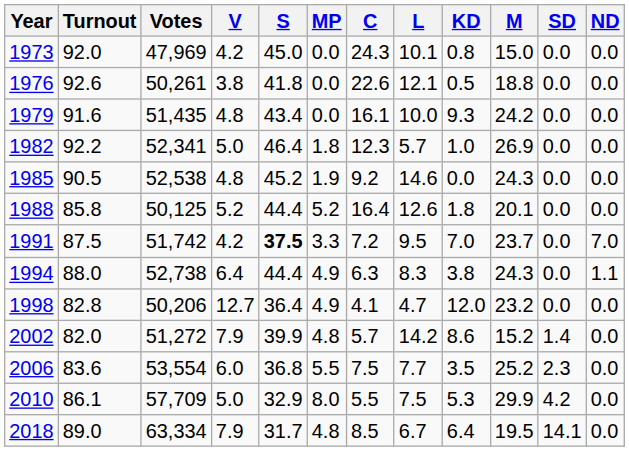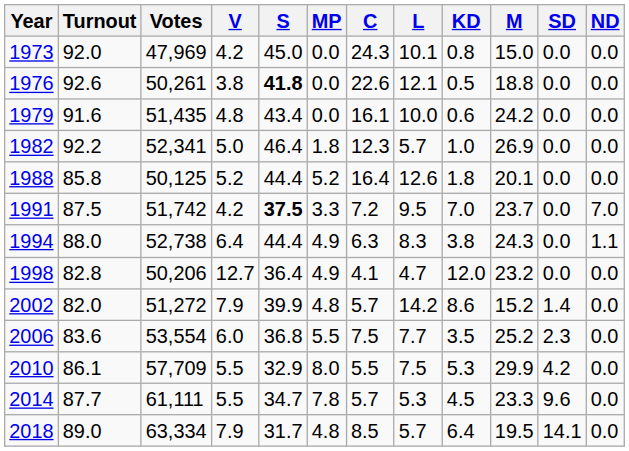1976 | S: normal -> bold
1979 | KD: 9.3 -> 0.6
- row: 1985 | 90.5 | 52,538 | 4.8 | 45.2 | 1.9 | 9.2 | 14.6 | 0.0 | 24.3 | 0.0 | 0.0
2010 | V: 5.0 -> 5.5
+ row: 2014 | 87.7 | 61,111 | 5.5 | 34.7 | 7.8 | 5.7 | 5.3 | 4.5 | 23.3 | 9.6 | 0.0
2018 | L: 6.7 -> 5.7
